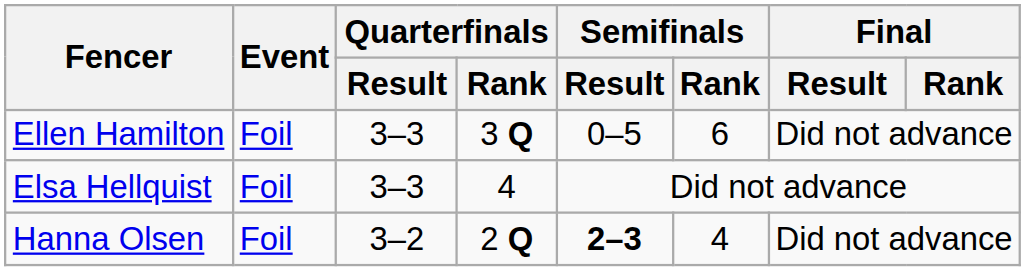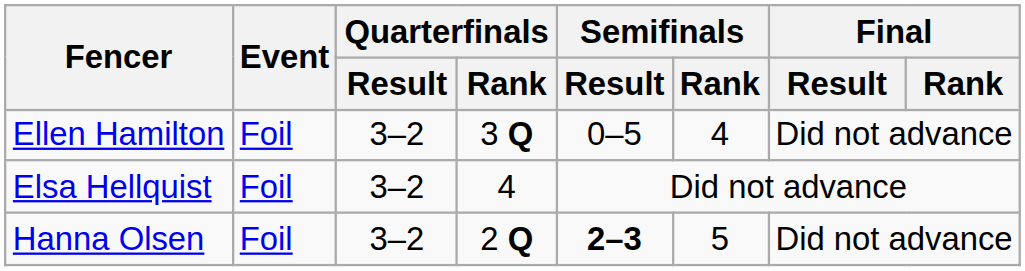Ellen Hamilton | Quarterfinals / Result: 3–3 -> 3–2
Ellen Hamilton | Semifinals / Rank: 6 -> 4
Elsa Hellquist | Quarterfinals / Result: 3–3 -> 3–2
Hanna Olsen | Semifinals / Rank: 4 -> 5
